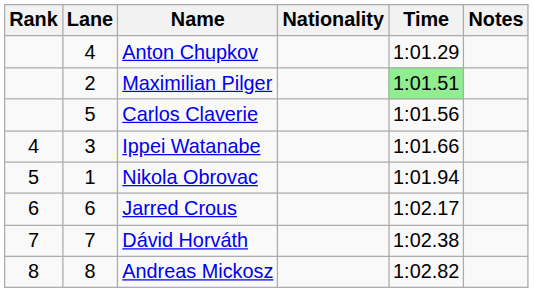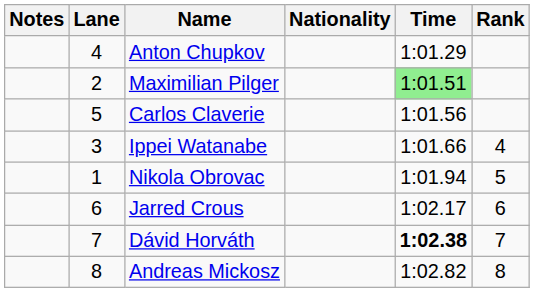columns swapped: Rank <-> Notes
Dávid Horváth | Time: normal -> bold
